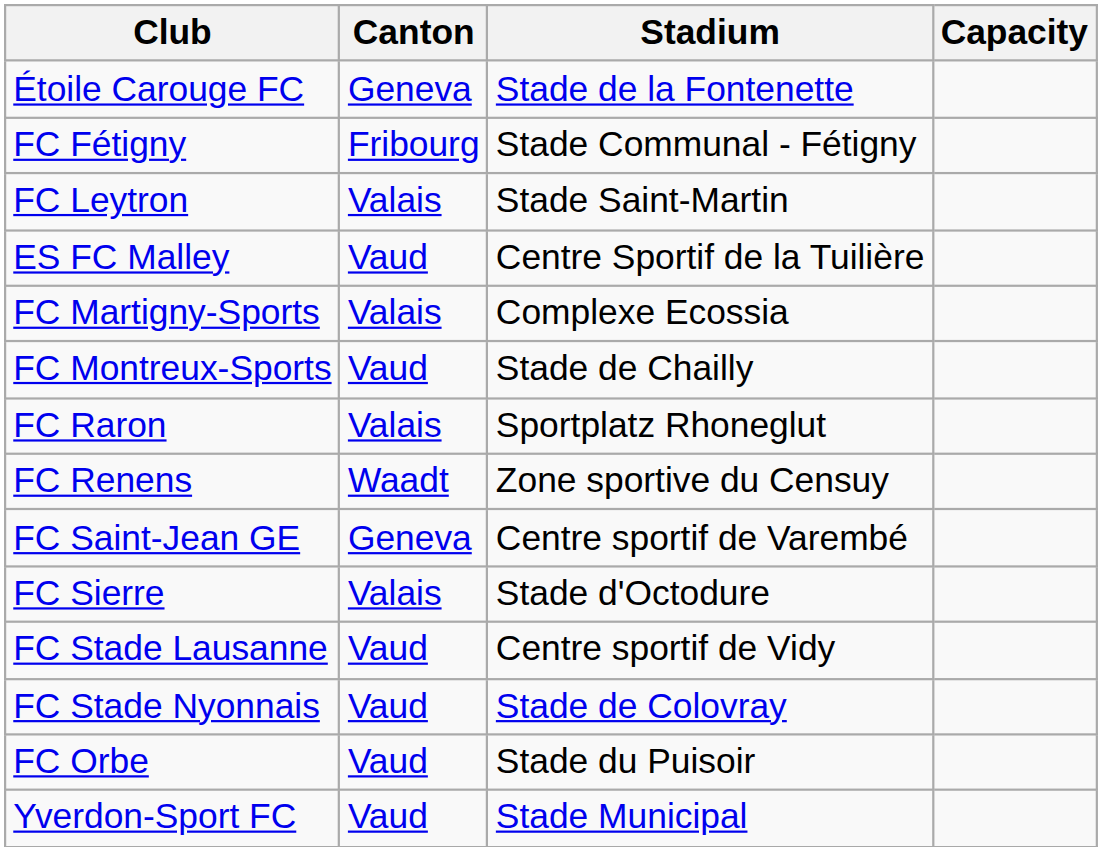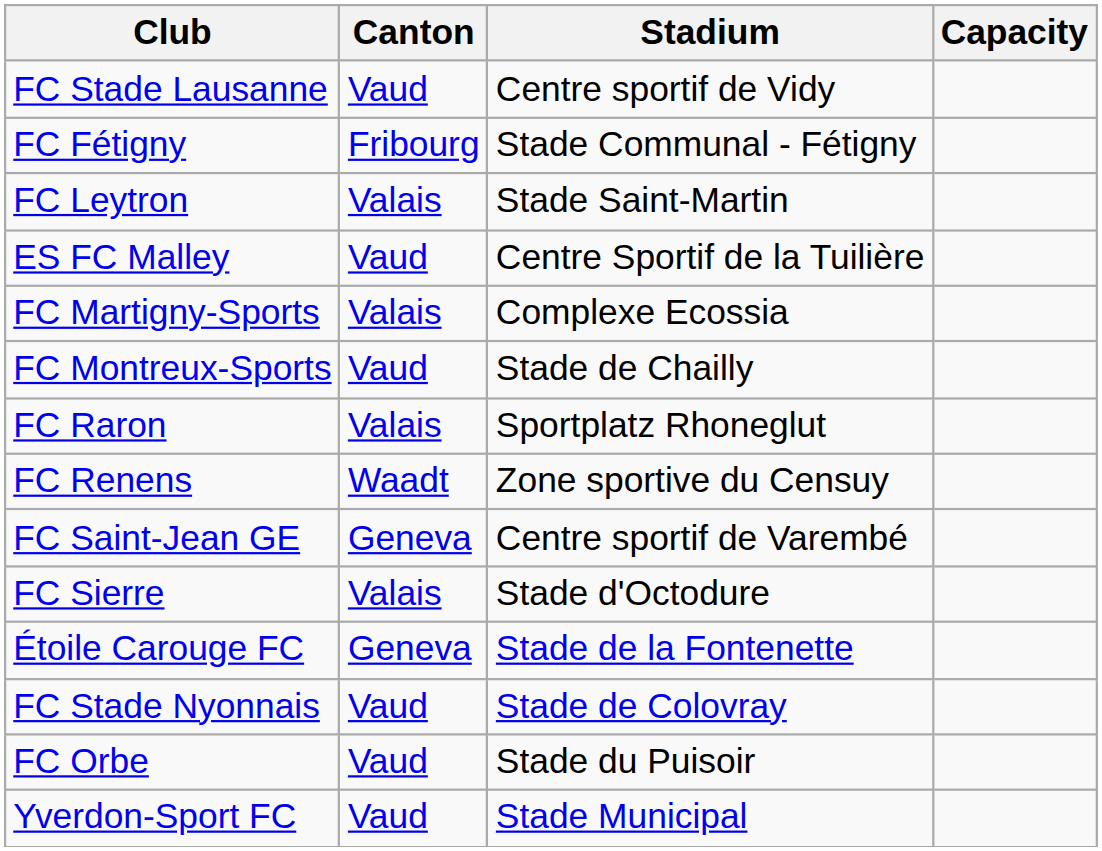rows swapped: Étoile Carouge FC <-> FC Stade Lausanne
